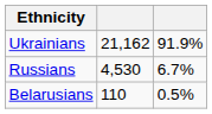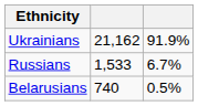Russians | column 2: 4,530 -> 1,533
Belarusians | column 2: 110 -> 740
